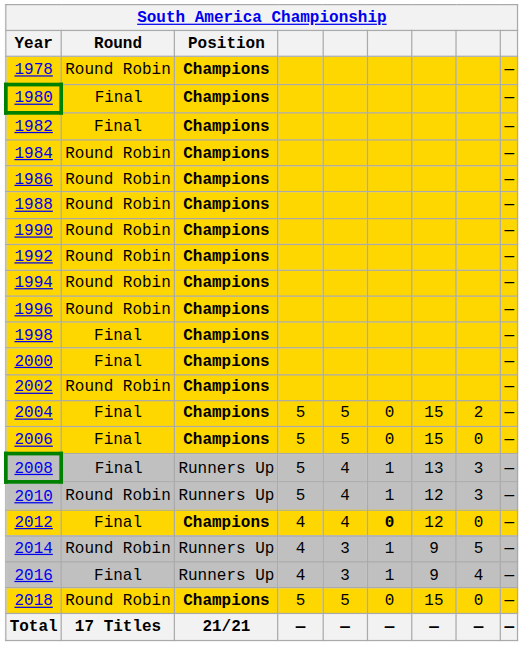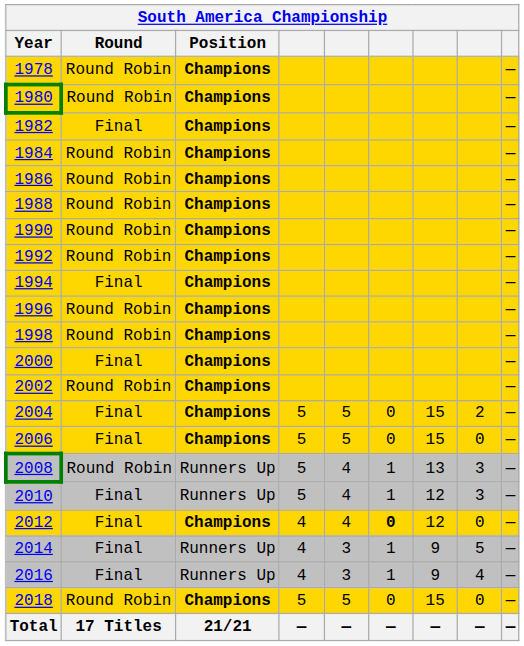1980 | Round: Final -> Round Robin
1994 | Round: Round Robin -> Final
1998 | Round: Final -> Round Robin
2008 | Round: Final -> Round Robin
2010 | Round: Round Robin -> Final
2014 | Round: Round Robin -> Final
